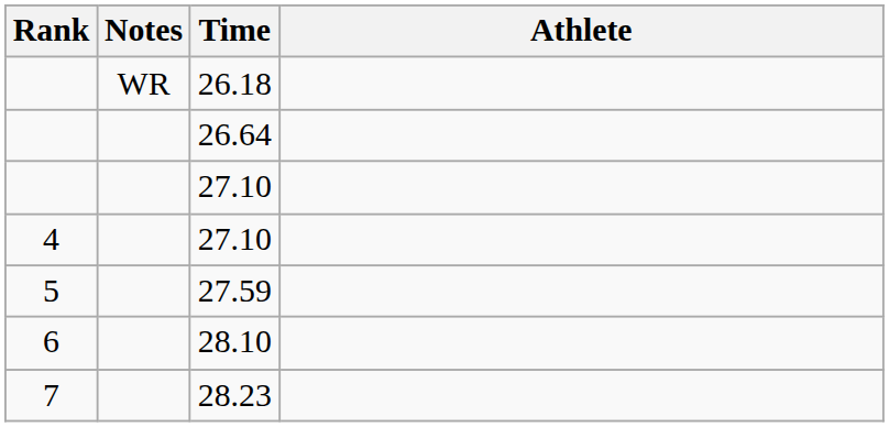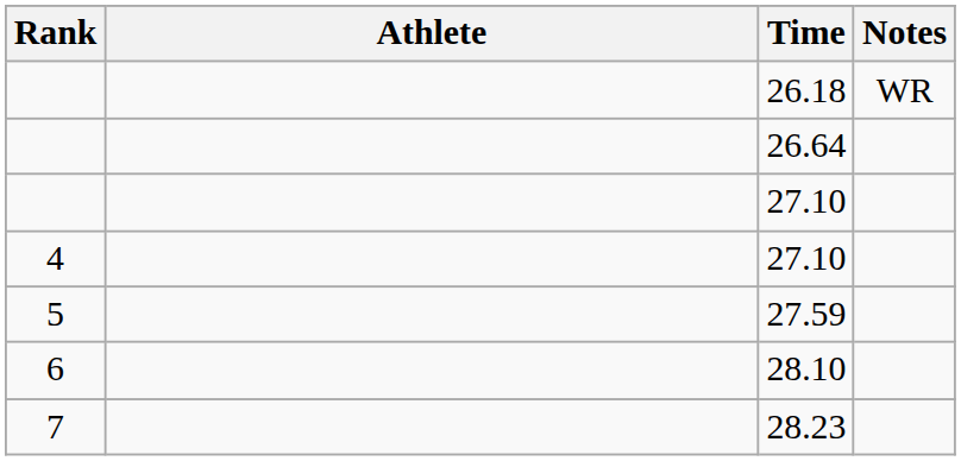columns swapped: Athlete <-> Notes
